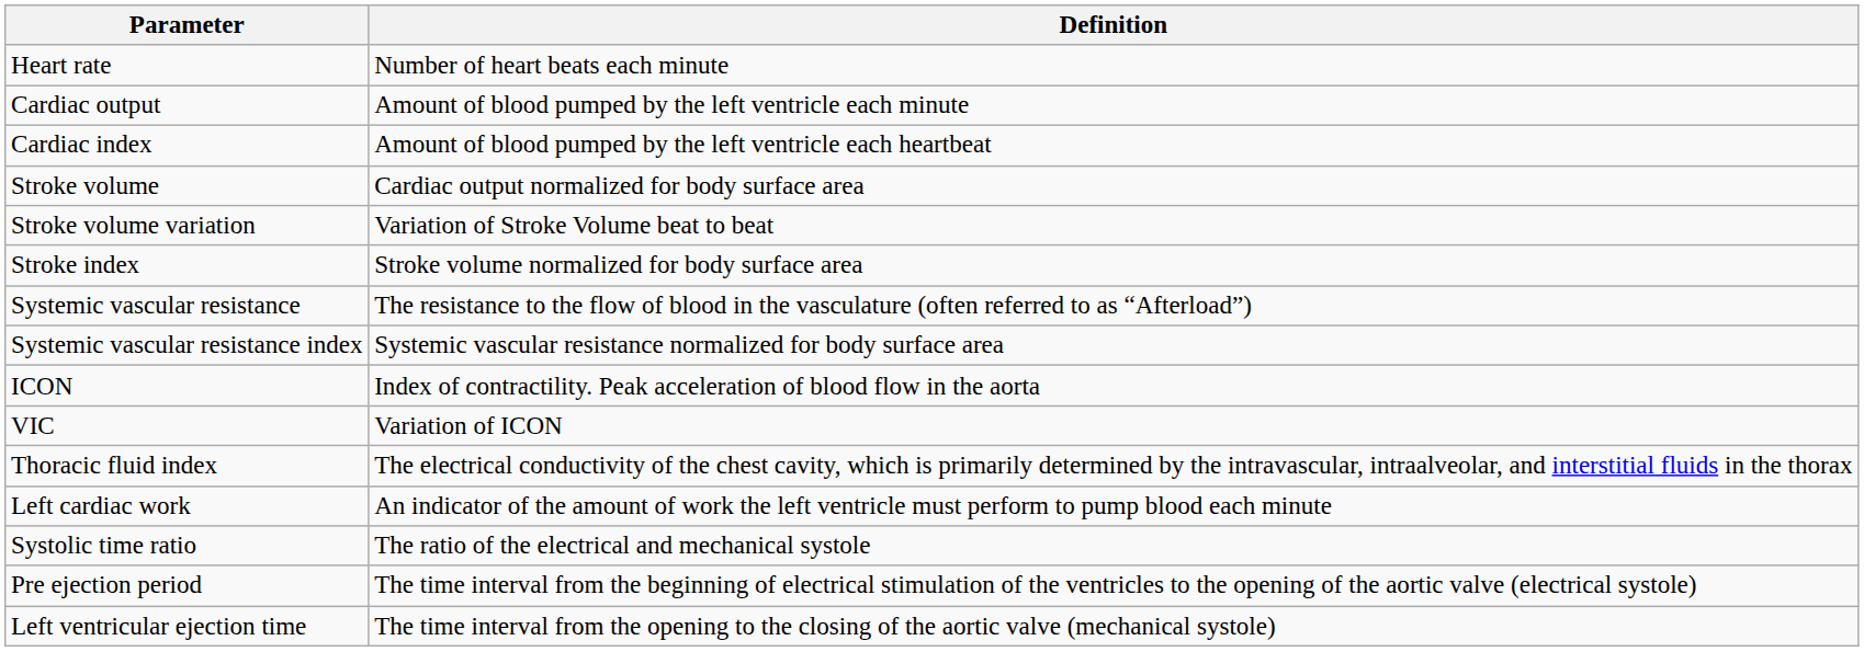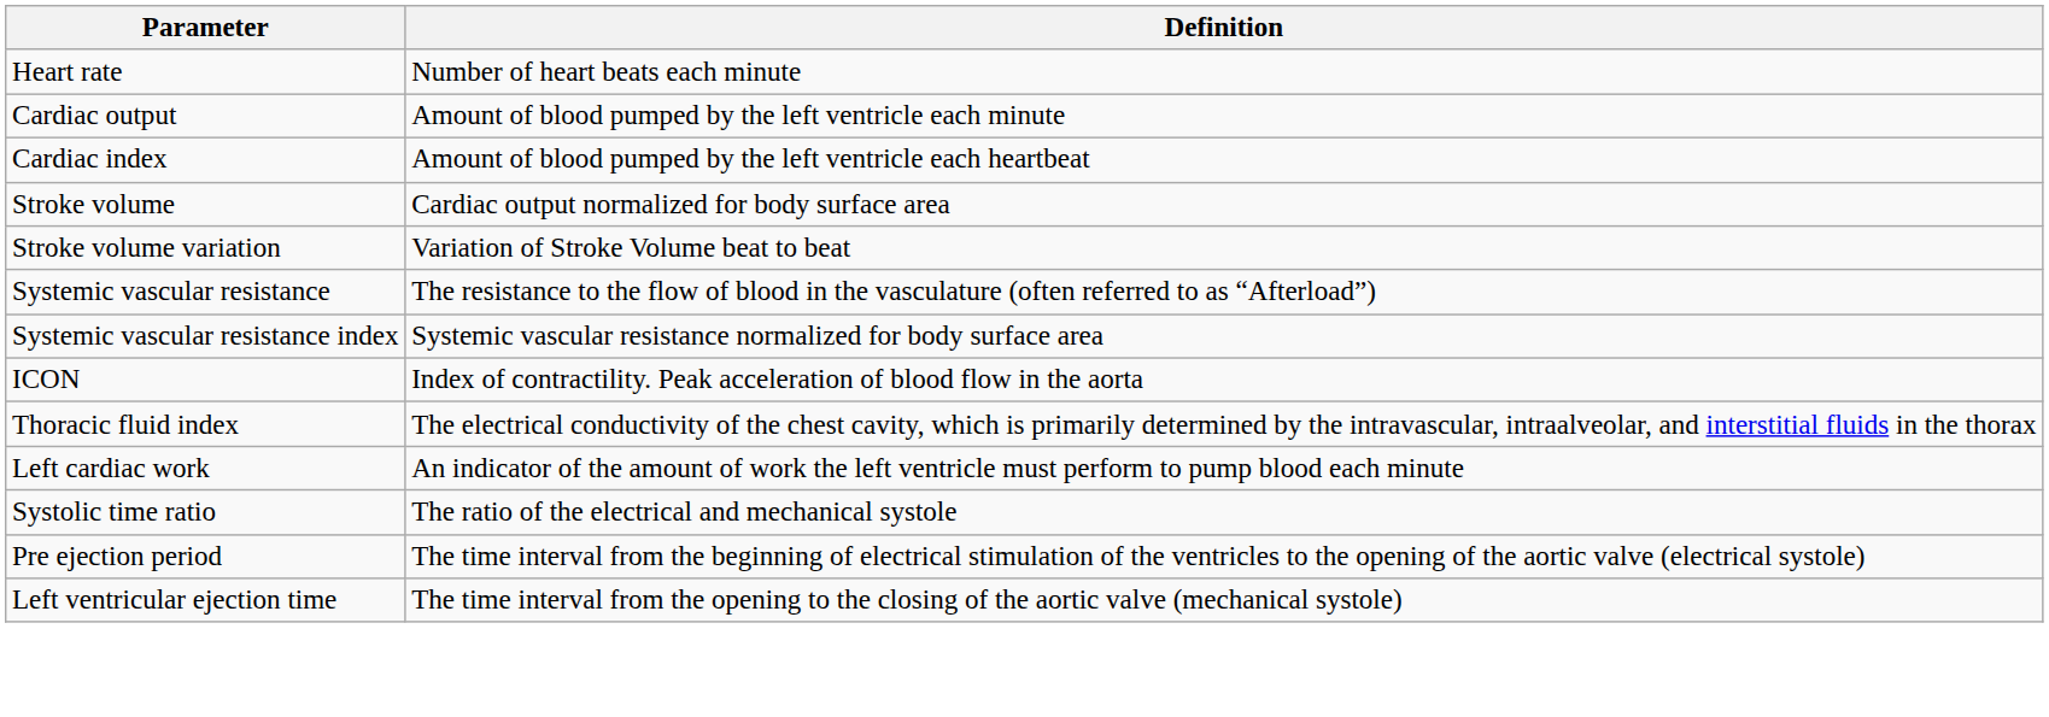- row: Stroke index | Stroke volume normalized for body surface area
- row: VIC | Variation of ICON
